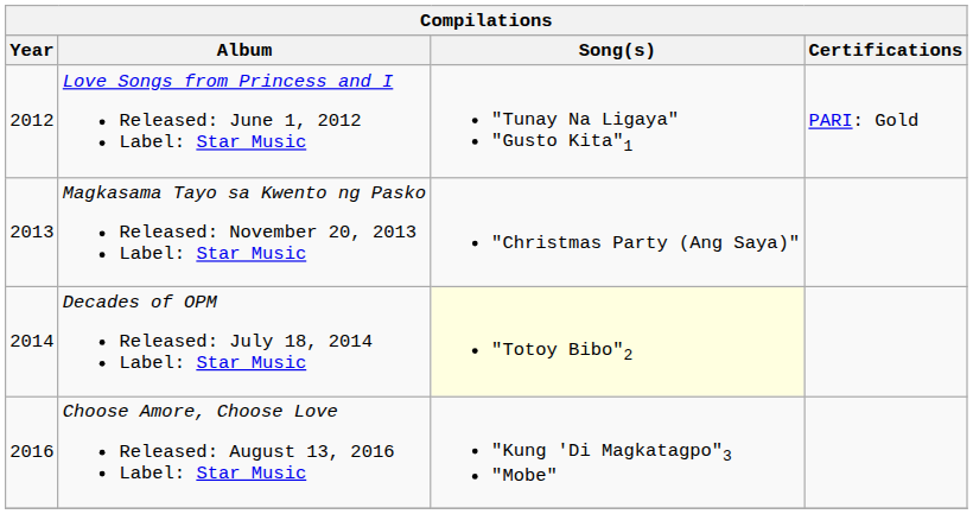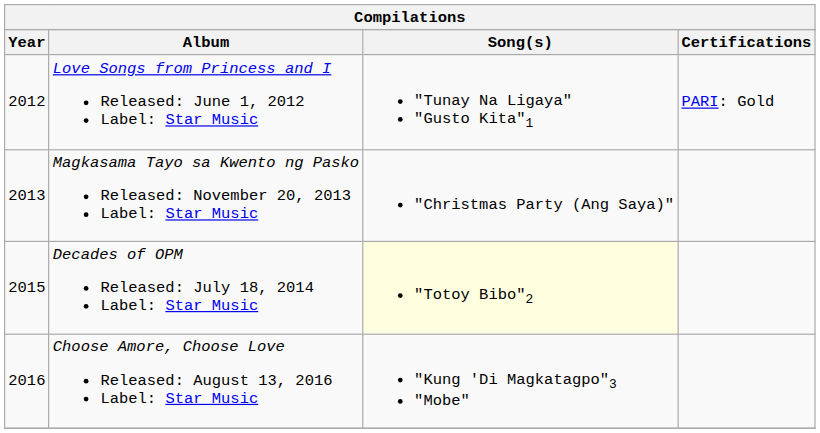Decades of OPM Released: July 18, 2014 Label: Star Music | Year: 2014 -> 2015
